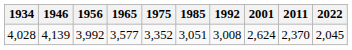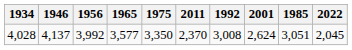columns swapped: 1985 <-> 2011
4,028 | 1946: 4,139 -> 4,137
4,028 | 1975: 3,352 -> 3,350
